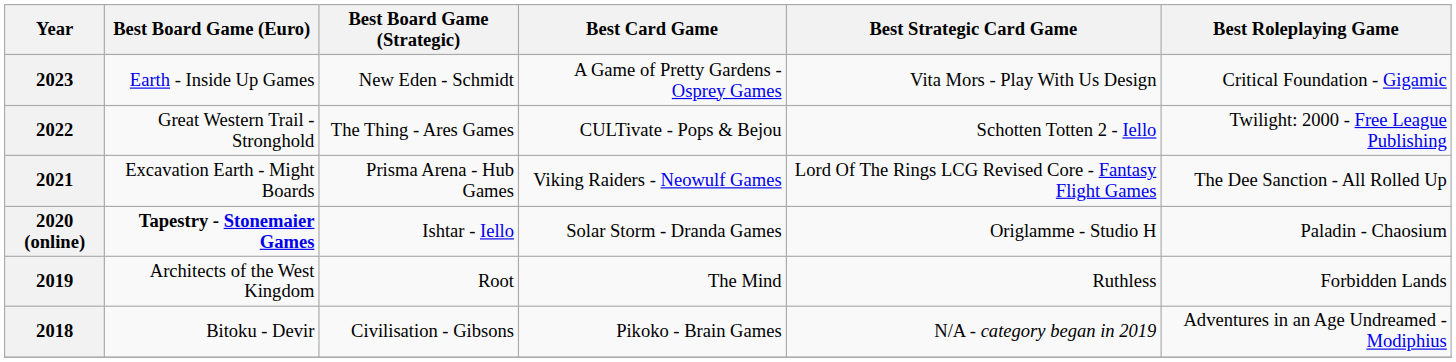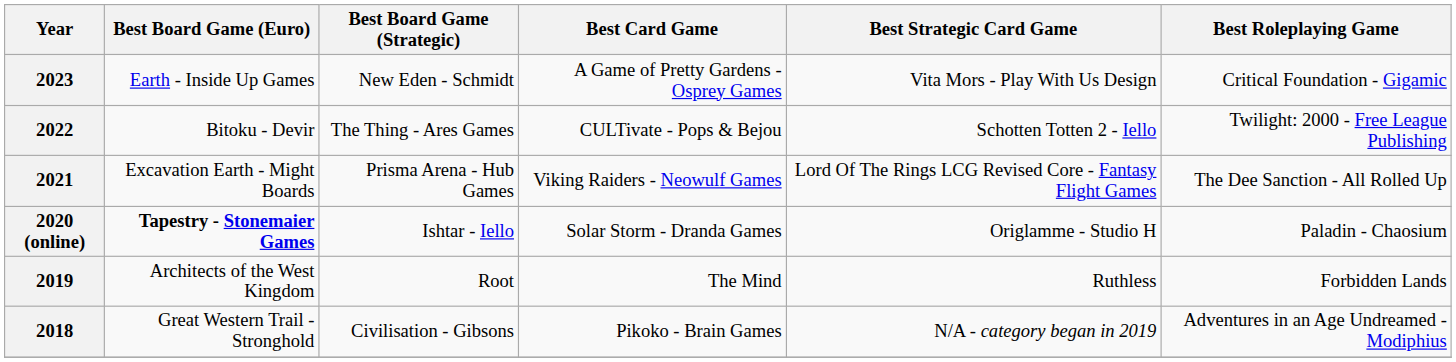2022 | Best Board Game (Euro): Great Western Trail - Stronghold -> Bitoku - Devir
2018 | Best Board Game (Euro): Bitoku - Devir -> Great Western Trail - Stronghold
